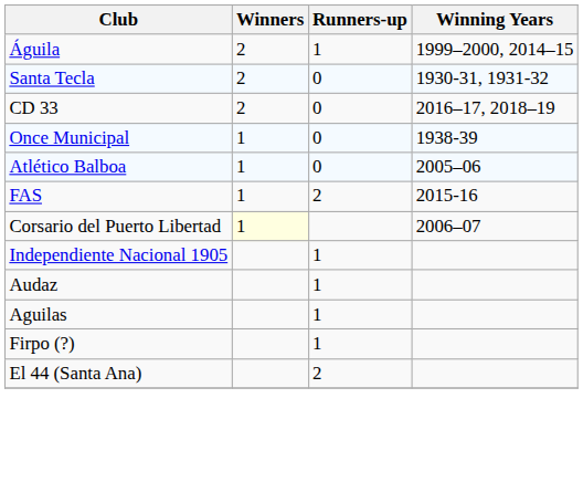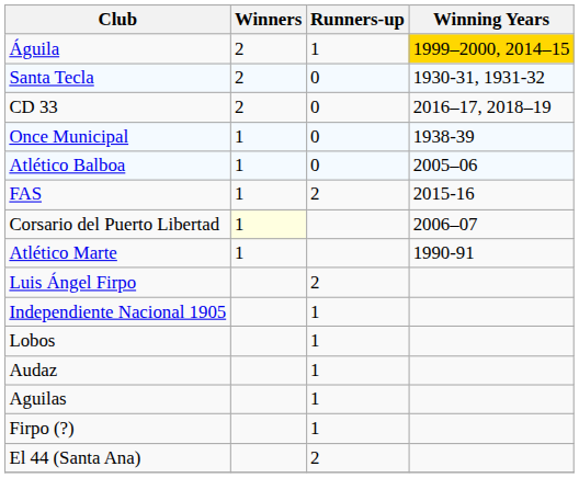Águila | Winning Years: no background -> gold background
+ row: Atlético Marte | 1 | 1990-91
+ row: Luis Ángel Firpo | 2
+ row: Lobos | 1
